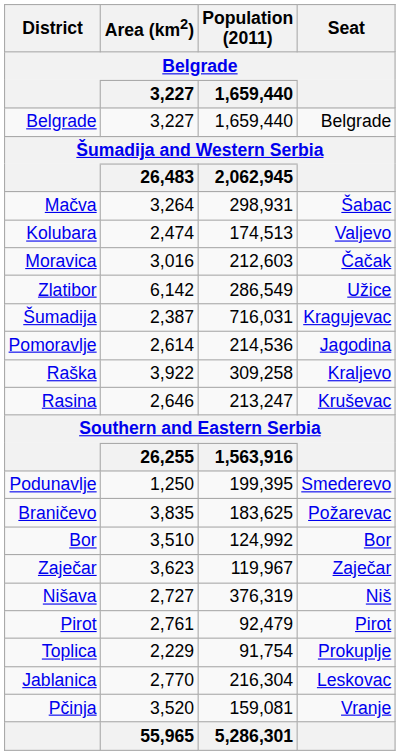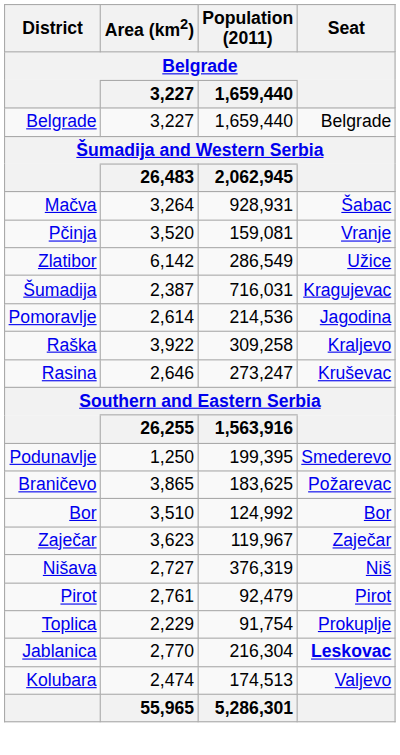Mačva | Population (2011) / 1,659,440: 298,931 -> 928,931
rows swapped: Kolubara <-> Pčinja
- row: Moravica | 3,016 | 212,603 | Čačak
Rasina | Population (2011) / 1,659,440: 213,247 -> 273,247
Braničevo | Area (km2) / 3,227: 3,835 -> 3,865
Jablanica | Seat: normal -> bold
